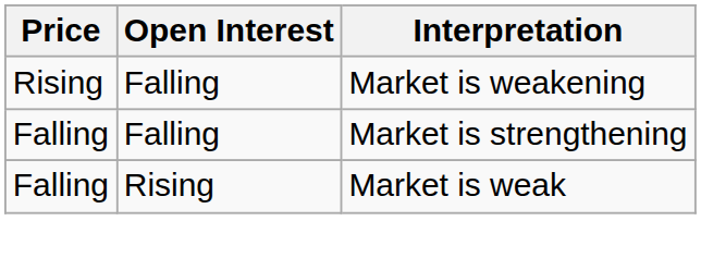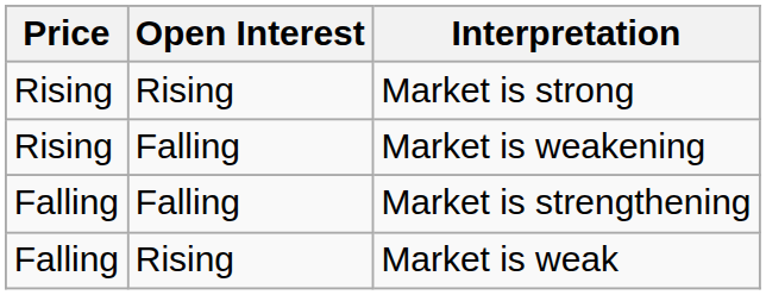+ row: Rising | Rising | Market is strong
